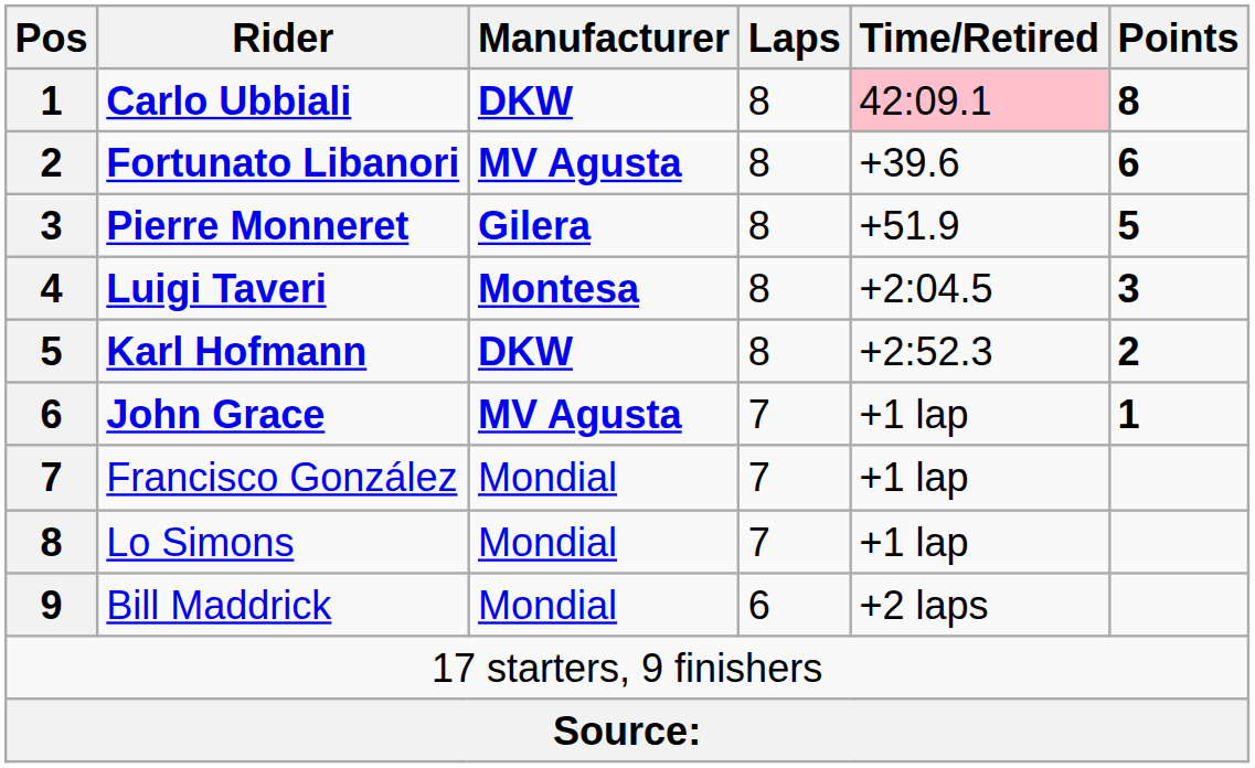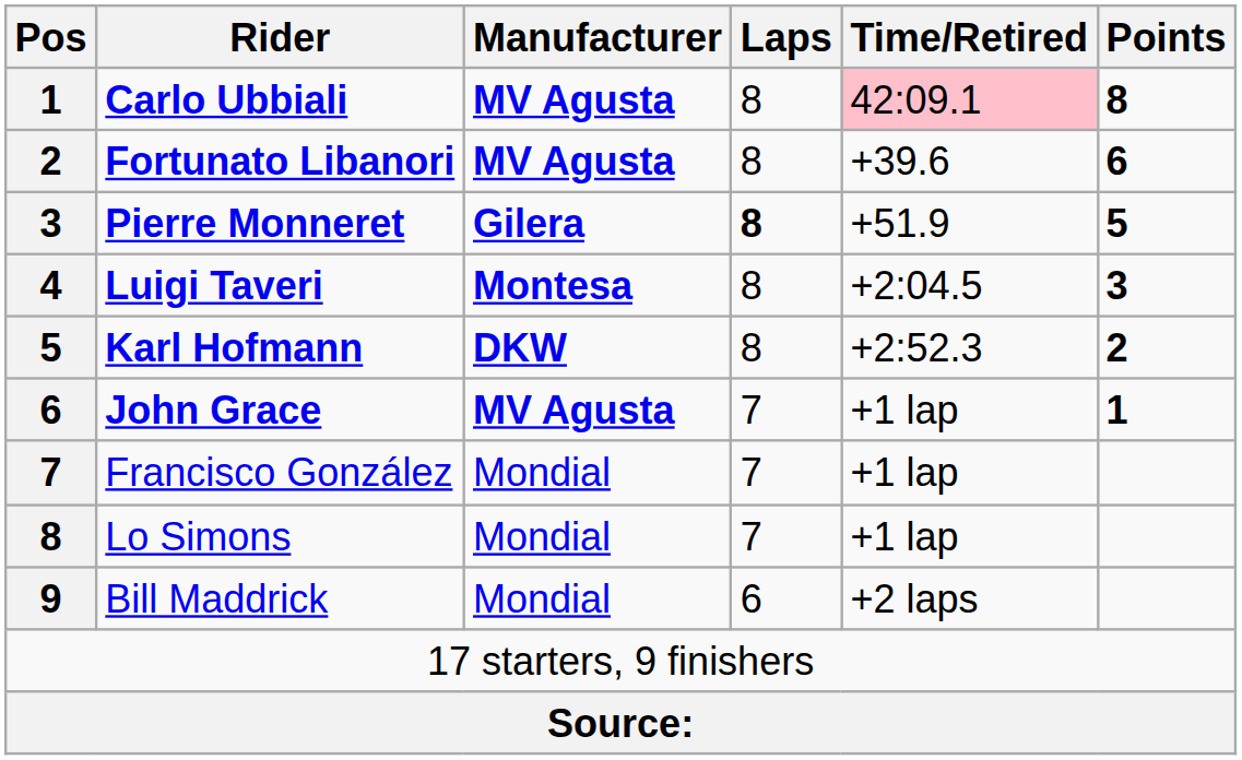Carlo Ubbiali | Manufacturer: DKW -> MV Agusta
Pierre Monneret | Laps: normal -> bold
